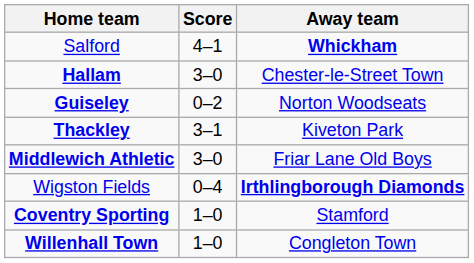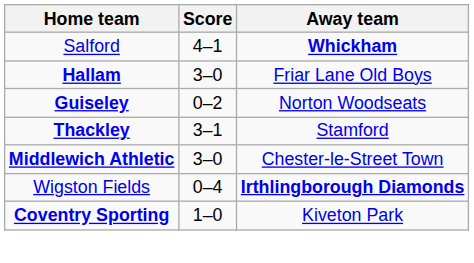Hallam | Away team: Chester-le-Street Town -> Friar Lane Old Boys
Thackley | Away team: Kiveton Park -> Stamford
Middlewich Athletic | Away team: Friar Lane Old Boys -> Chester-le-Street Town
Coventry Sporting | Away team: Stamford -> Kiveton Park
- row: Willenhall Town | 1–0 | Congleton Town
